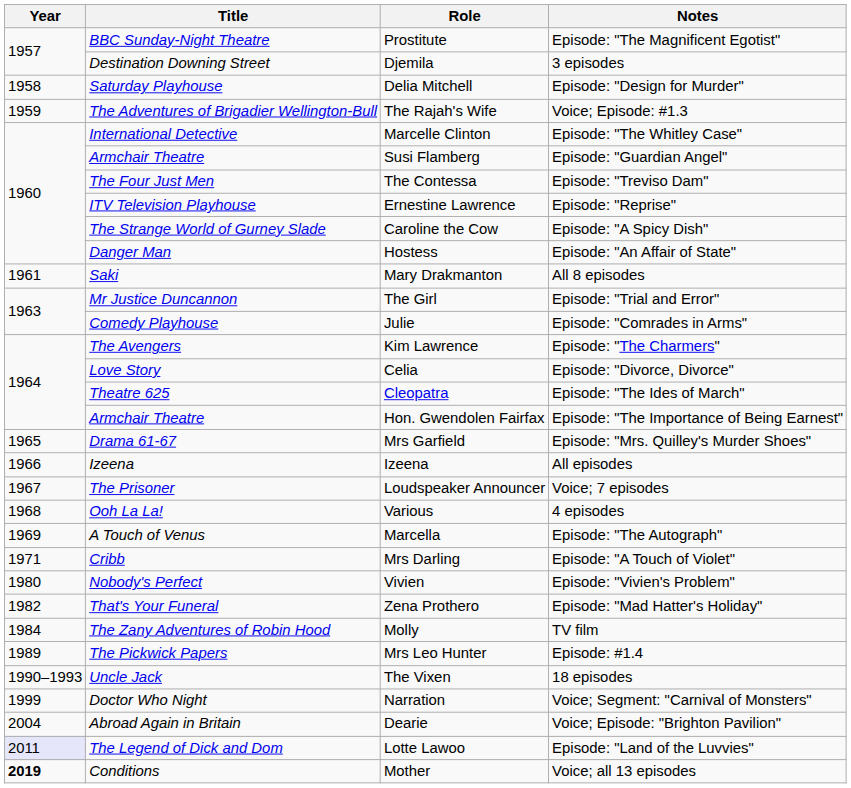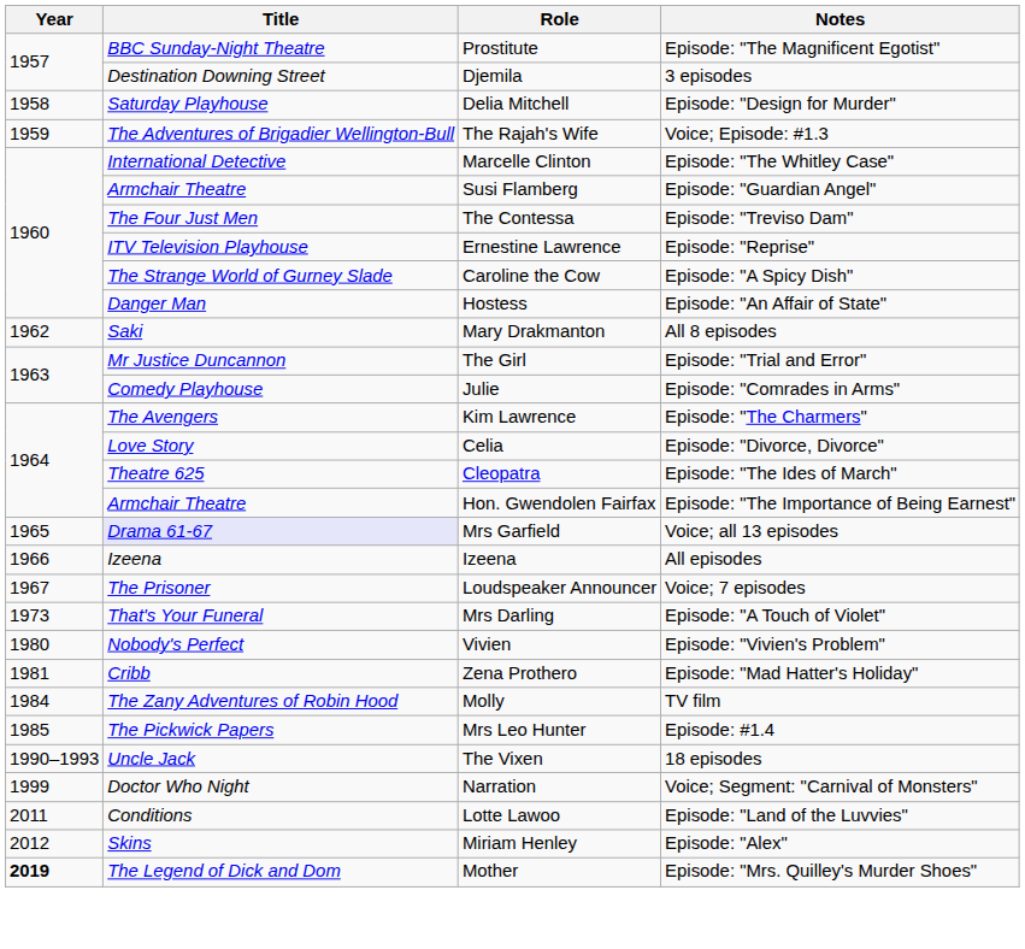Mary Drakmanton | Year: 1961 -> 1962
Mrs Garfield | Title: no background -> lavender background
Mrs Garfield | Notes: Episode: "Mrs. Quilley's Murder Shoes" -> Voice; all 13 episodes
- row: 1968 | Ooh La La! | Various | 4 episodes
- row: 1969 | A Touch of Venus | Marcella | Episode: "The Autograph"
Mrs Darling | Year: 1971 -> 1973
Mrs Darling | Title: Cribb -> That's Your Funeral
Zena Prothero | Year: 1982 -> 1981
Zena Prothero | Title: That's Your Funeral -> Cribb
Mrs Leo Hunter | Year: 1989 -> 1985
- row: 2004 | Abroad Again in Britain | Dearie | Voice; Episode: "Brighton Pavilion"
Lotte Lawoo | Year: lavender background -> no background
Lotte Lawoo | Title: The Legend of Dick and Dom -> Conditions
+ row: 2012 | Skins | Miriam Henley | Episode: "Alex"
Mother | Title: Conditions -> The Legend of Dick and Dom
Mother | Notes: Voice; all 13 episodes -> Episode: "Mrs. Quilley's Murder Shoes"
